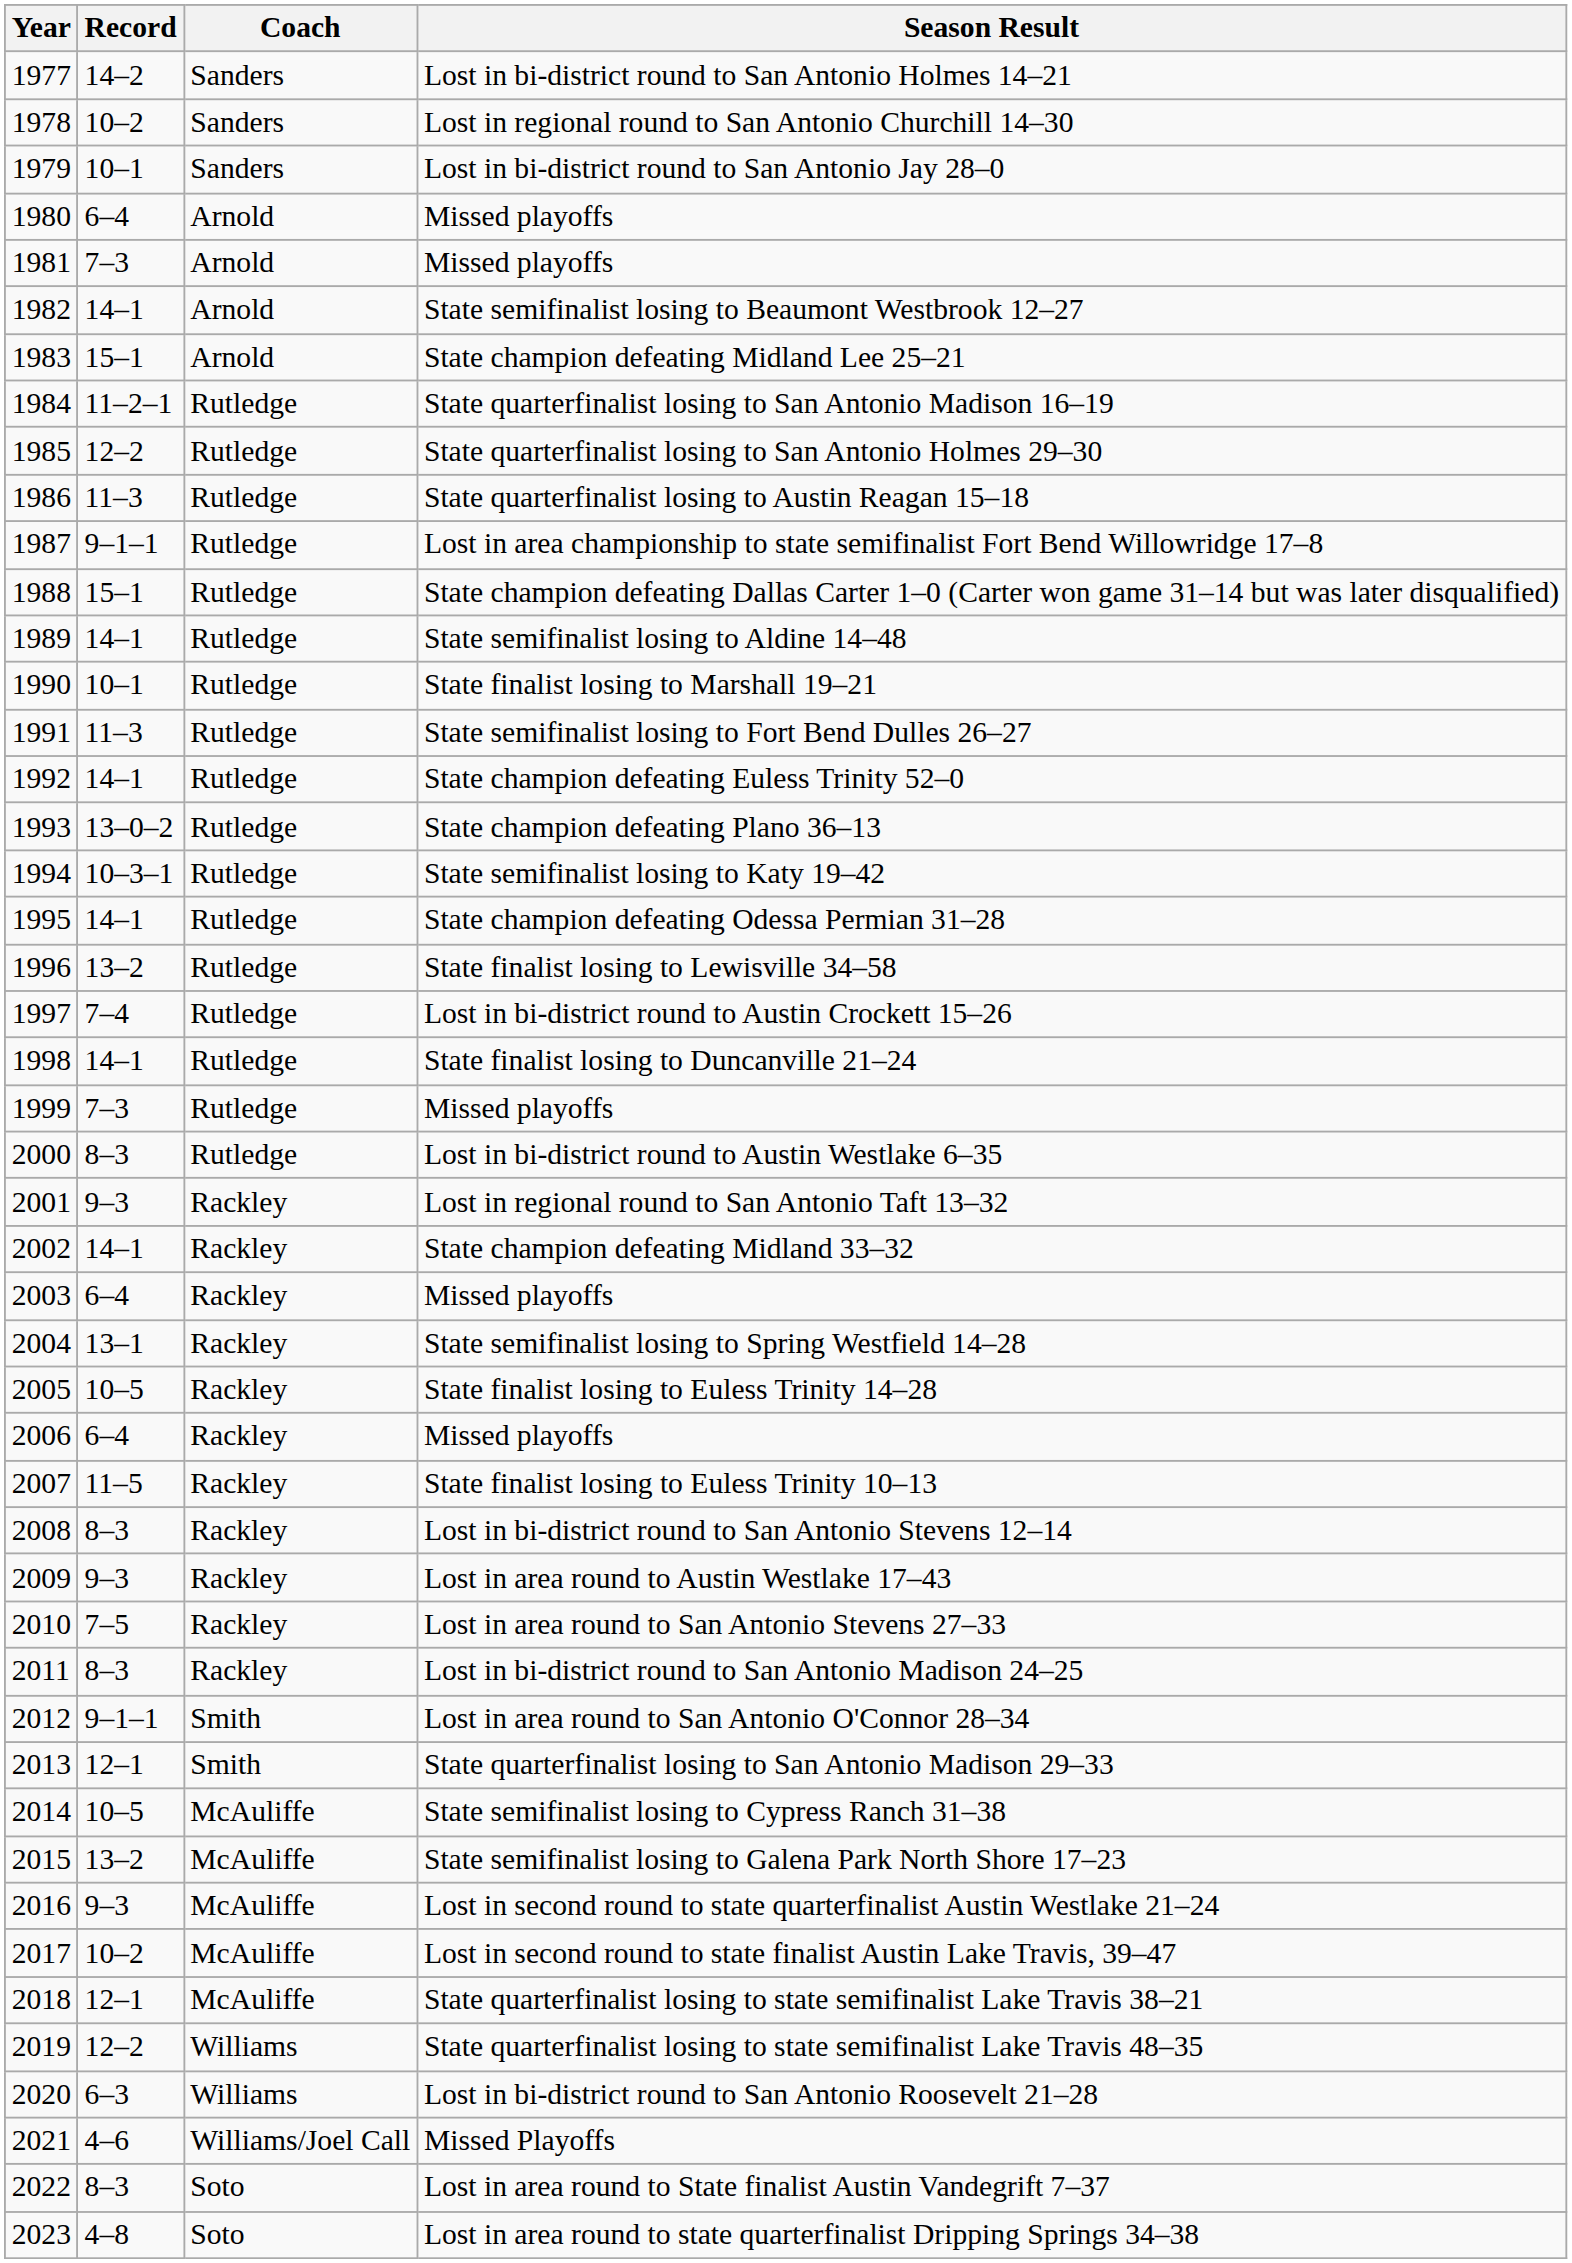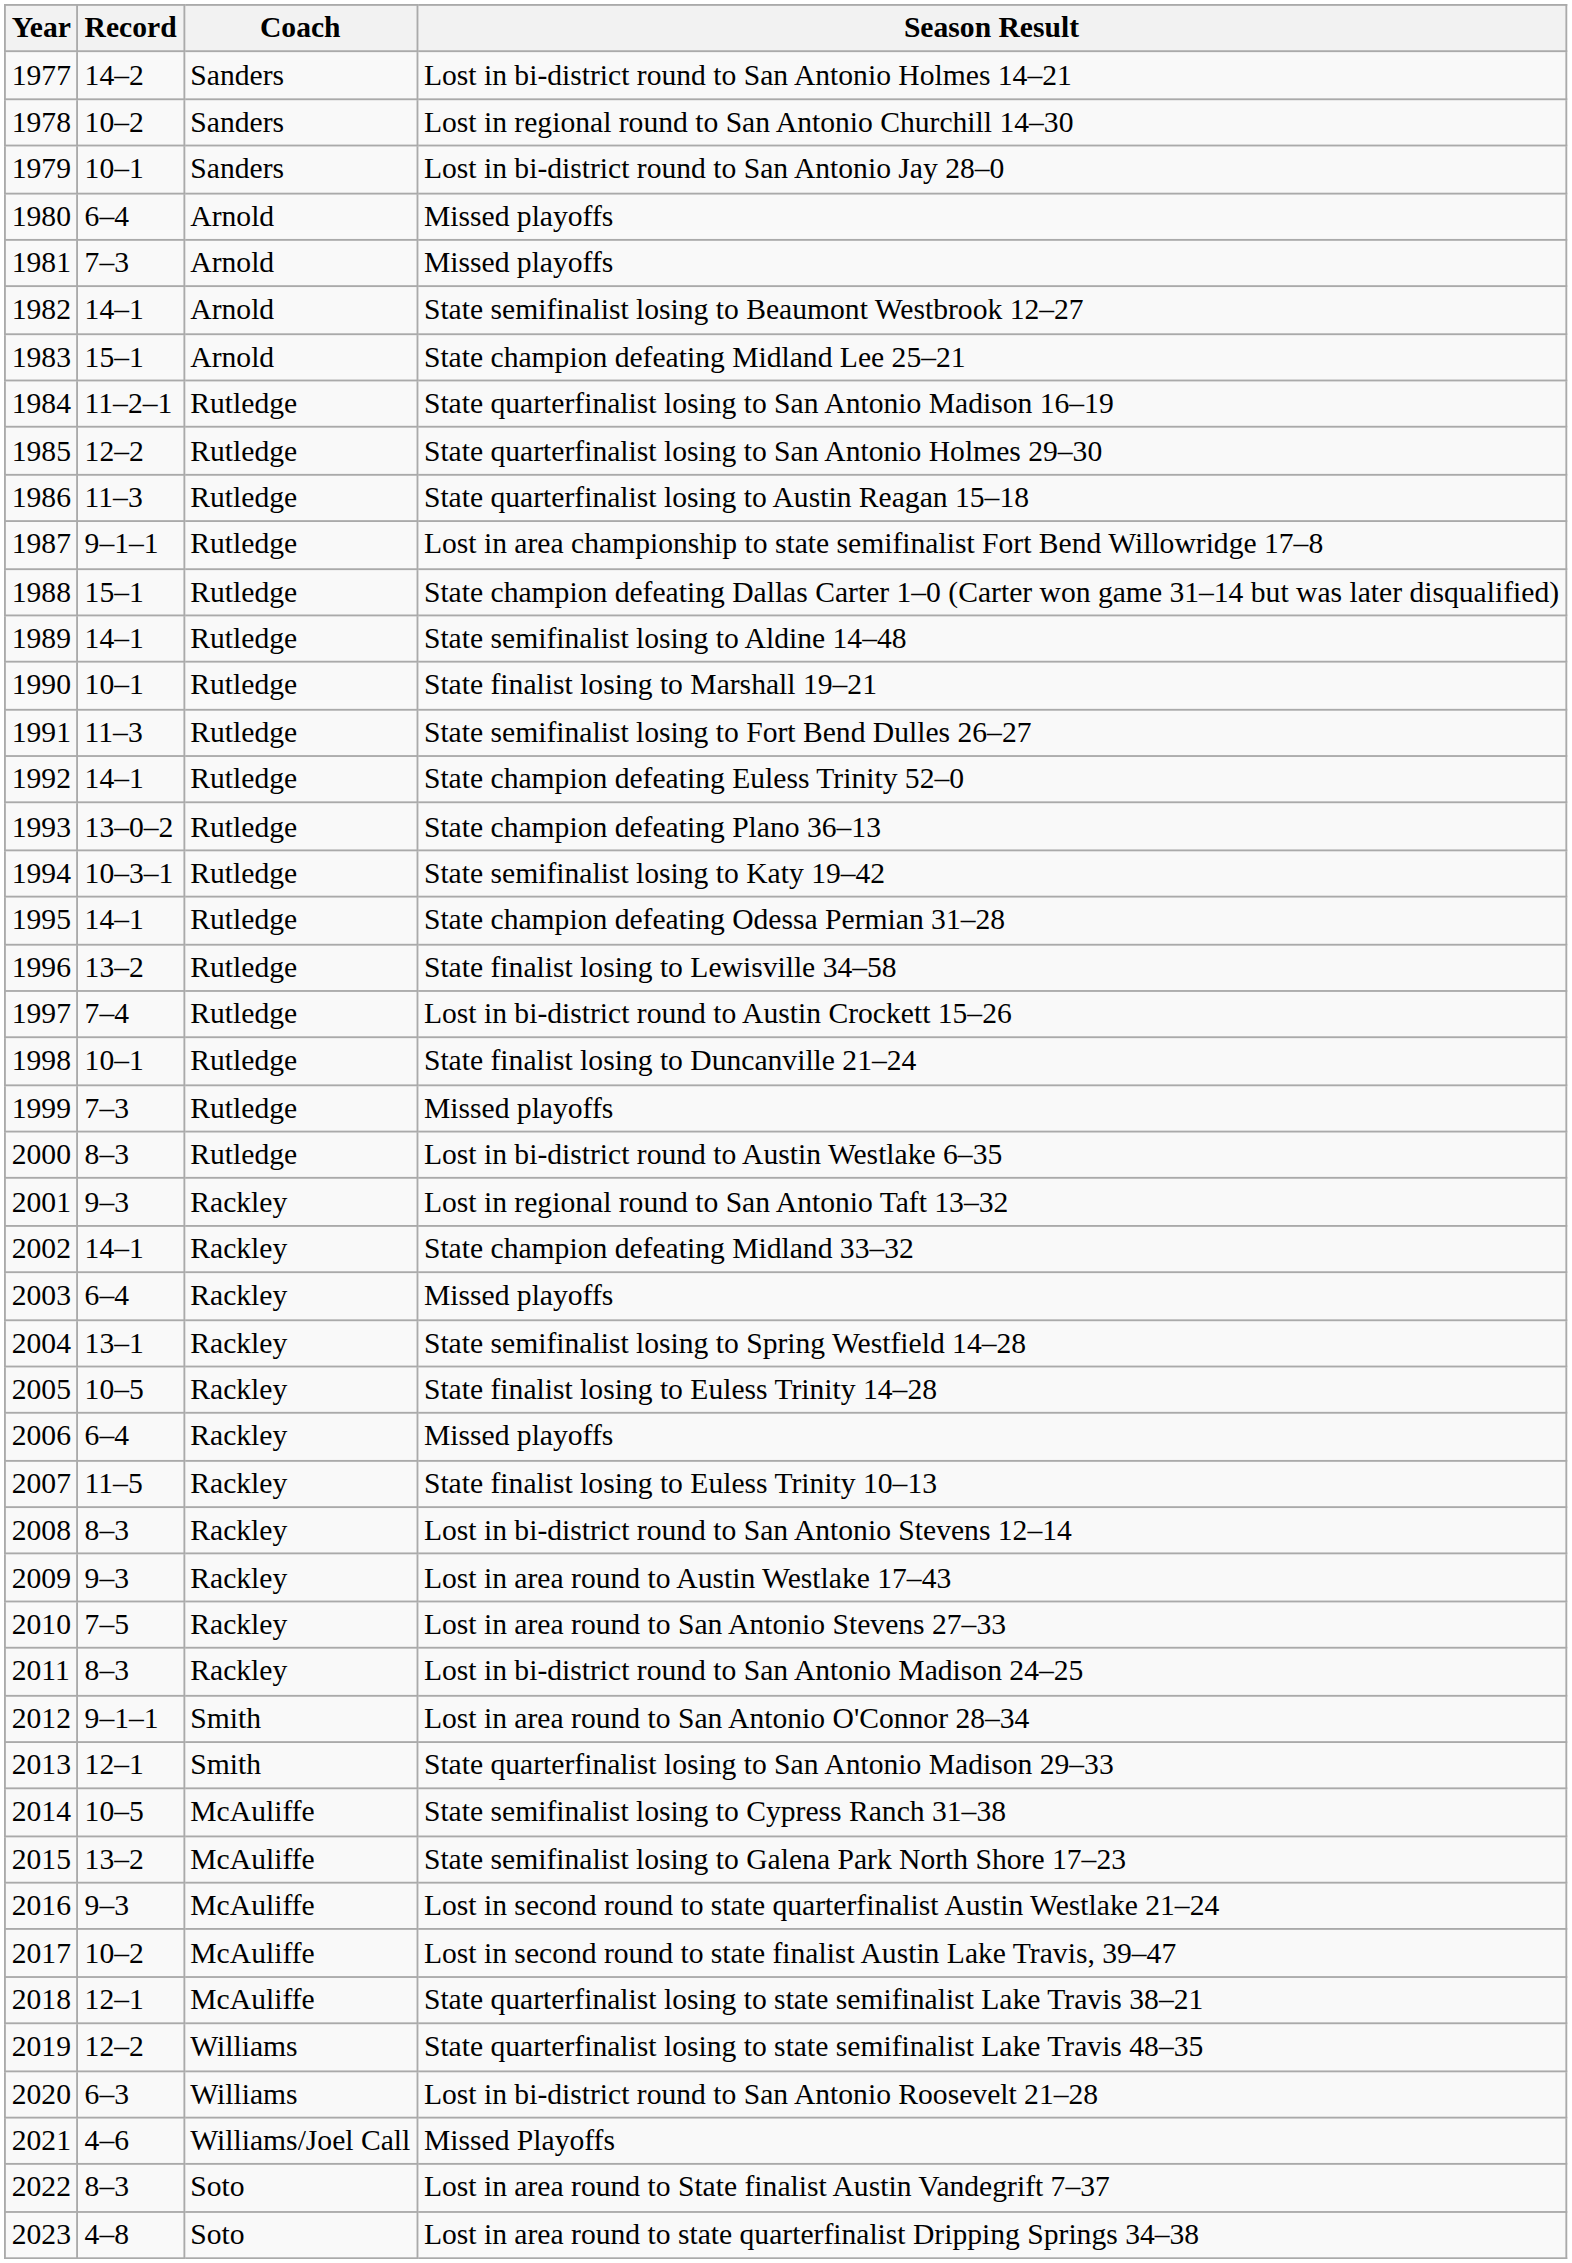State finalist losing to Duncanville 21–24 | Record: 14–1 -> 10–1
